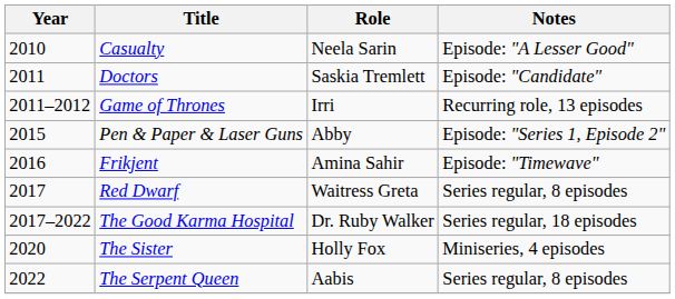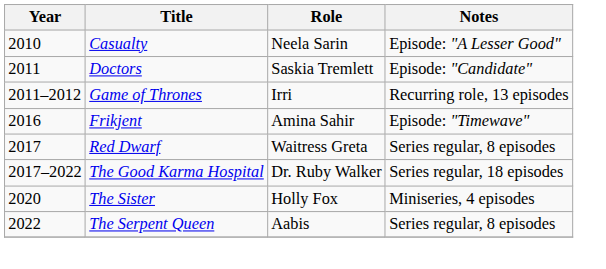- row: 2015 | Pen & Paper & Laser Guns | Abby | Episode: "Series 1, Episode 2"
